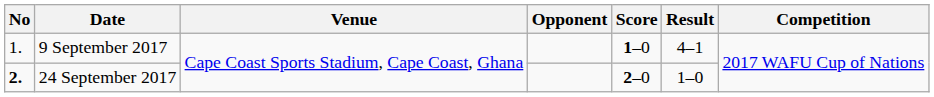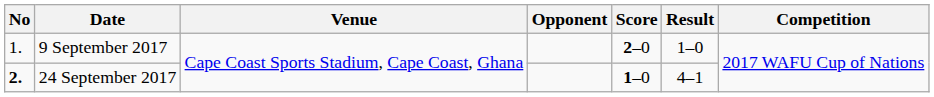9 September 2017 | Score: 1–0 -> 2–0
9 September 2017 | Result: 4–1 -> 1–0
24 September 2017 | Score: 2–0 -> 1–0
24 September 2017 | Result: 1–0 -> 4–1
